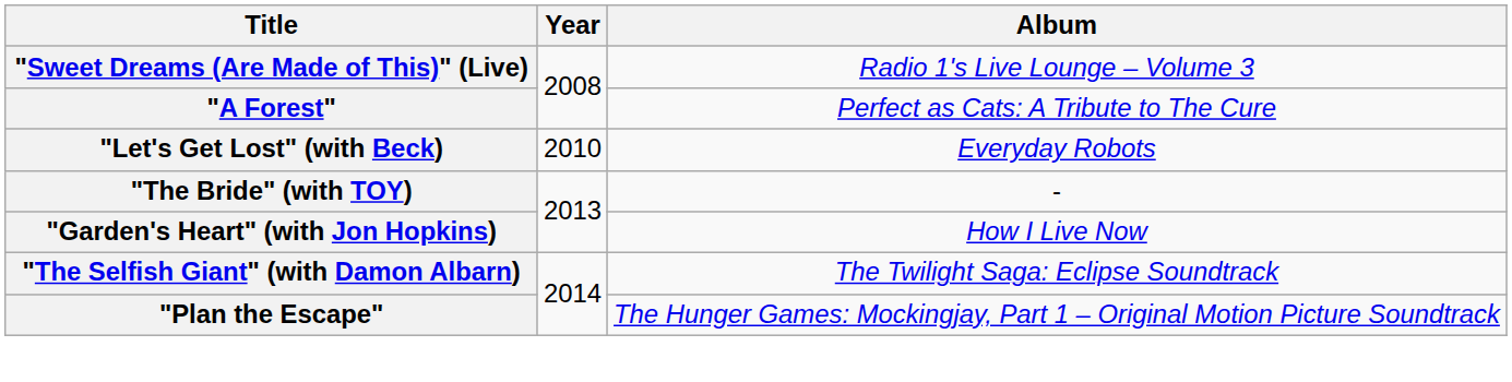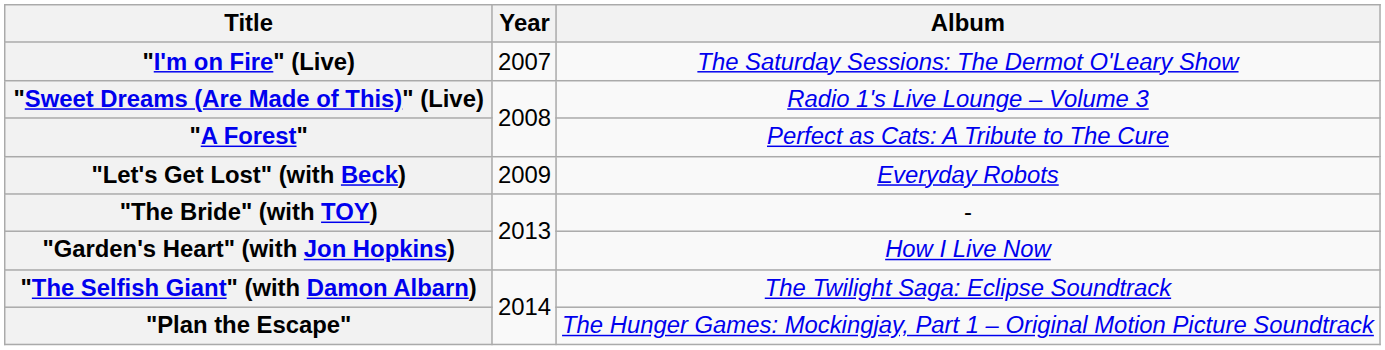+ row: "I'm on Fire" (Live) | 2007 | The Saturday Sessions: The Dermot O'Leary Show
"Let's Get Lost" (with Beck) | Year: 2010 -> 2009
